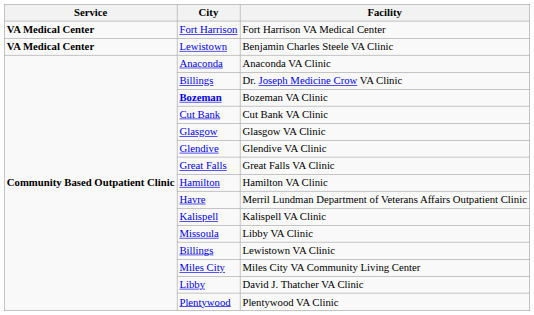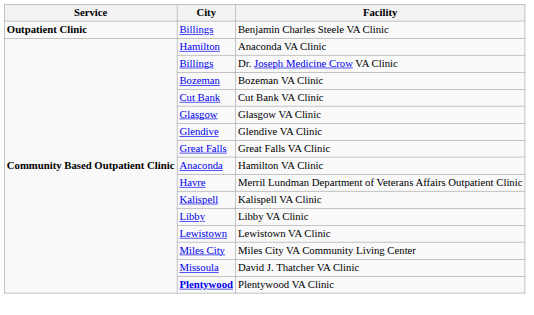- row: VA Medical Center | Fort Harrison | Fort Harrison VA Medical Center
Benjamin Charles Steele VA Clinic | Service: VA Medical Center -> Outpatient Clinic
Benjamin Charles Steele VA Clinic | City: Lewistown -> Billings
Anaconda VA Clinic | City: Anaconda -> Hamilton
Bozeman VA Clinic | City: bold -> normal
Hamilton VA Clinic | City: Hamilton -> Anaconda
Libby VA Clinic | City: Missoula -> Libby
Lewistown VA Clinic | City: Billings -> Lewistown
David J. Thatcher VA Clinic | City: Libby -> Missoula
Plentywood VA Clinic | City: normal -> bold
